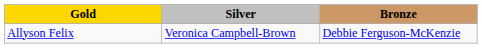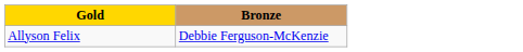- column: Silver | Veronica Campbell-Brown
